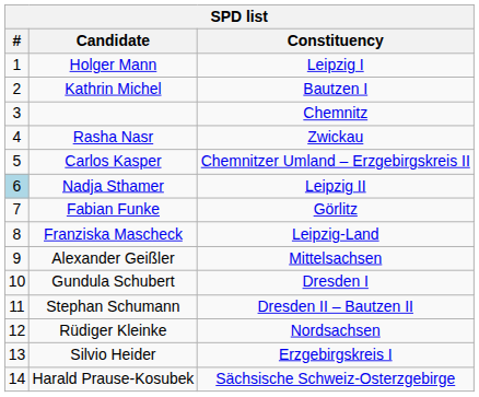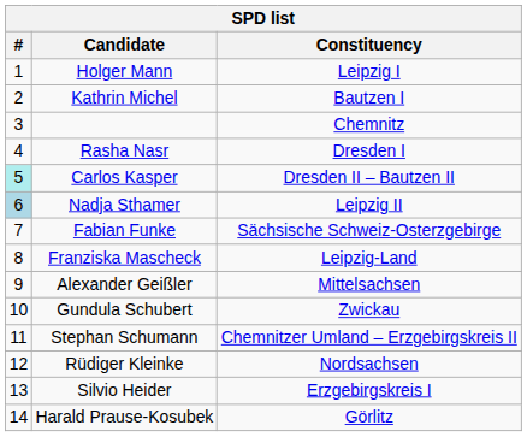Rasha Nasr | Constituency: Zwickau -> Dresden I
Carlos Kasper | #: no background -> paleturquoise background
Carlos Kasper | Constituency: Chemnitzer Umland – Erzgebirgskreis II -> Dresden II – Bautzen II
Fabian Funke | Constituency: Görlitz -> Sächsische Schweiz-Osterzgebirge
Gundula Schubert | Constituency: Dresden I -> Zwickau
Stephan Schumann | Constituency: Dresden II – Bautzen II -> Chemnitzer Umland – Erzgebirgskreis II
Harald Prause‑Kosubek | Constituency: Sächsische Schweiz-Osterzgebirge -> Görlitz
